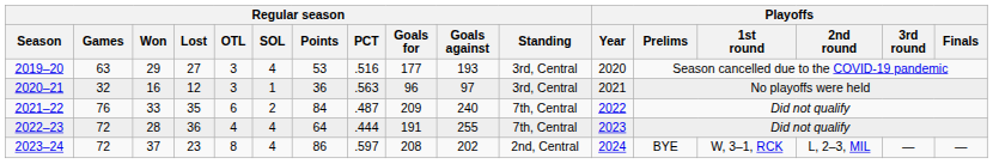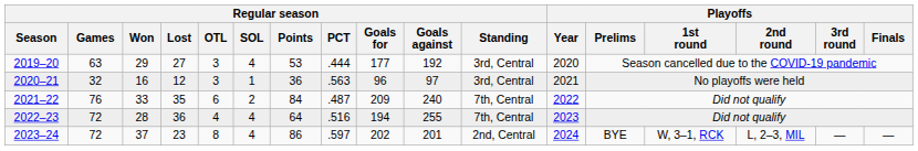2019–20 | Regular season / PCT: .516 -> .444
2019–20 | Regular season / Goals against: 193 -> 192
2022–23 | Regular season / PCT: .444 -> .516
2022–23 | Regular season / Goals for: 191 -> 194
2023–24 | Regular season / Goals for: 208 -> 202
2023–24 | Regular season / Goals against: 202 -> 201
